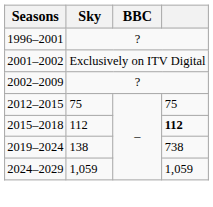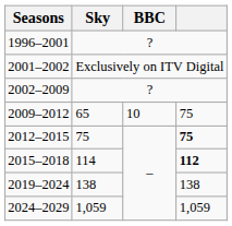+ row: 2009–2012 | 65 | 10 | 75
2012–2015 | column 4: normal -> bold
2015–2018 | Sky: 112 -> 114
2019–2024 | column 4: 738 -> 138
